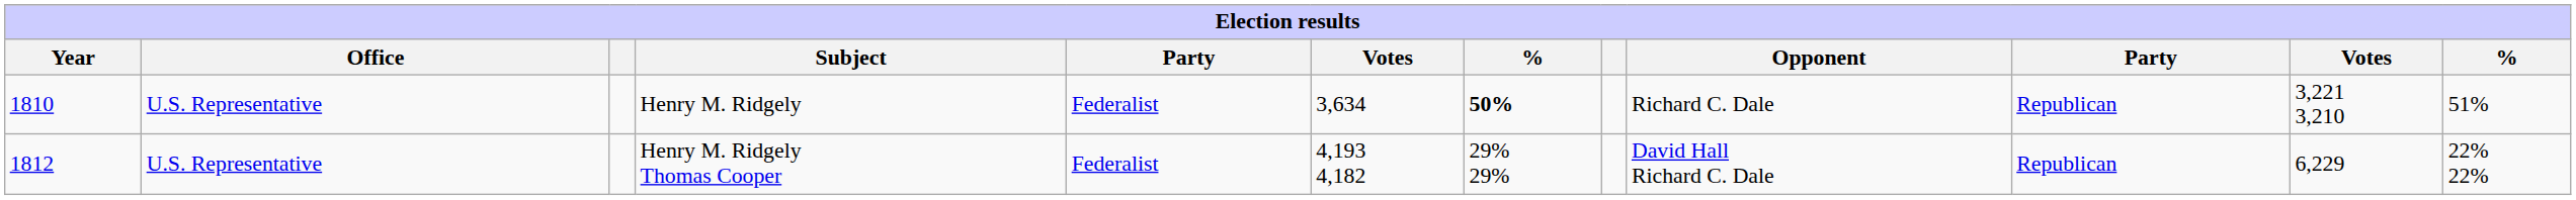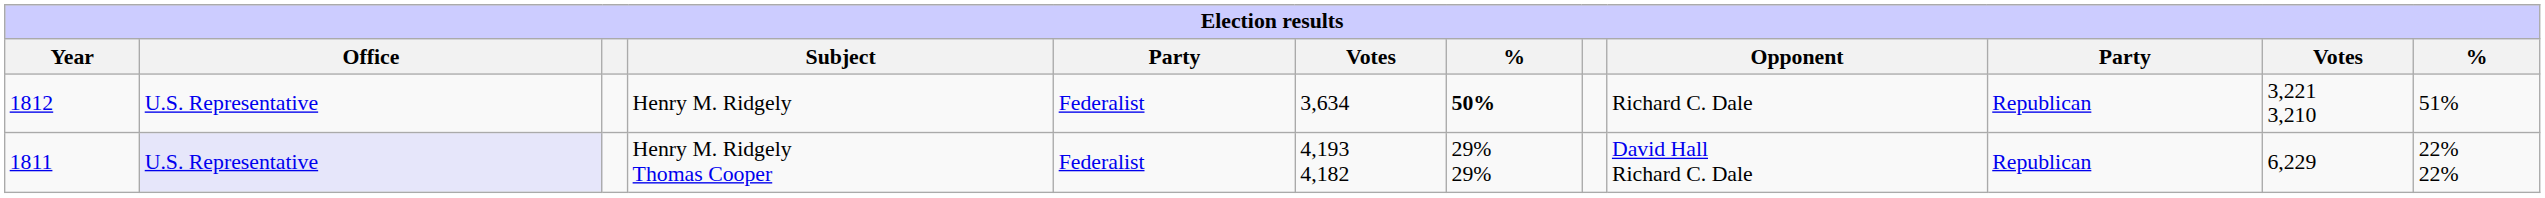Henry M. Ridgely | Year: 1810 -> 1812
Henry M. Ridgely Thomas Cooper | Year: 1812 -> 1811
Henry M. Ridgely Thomas Cooper | Office: no background -> lavender background
